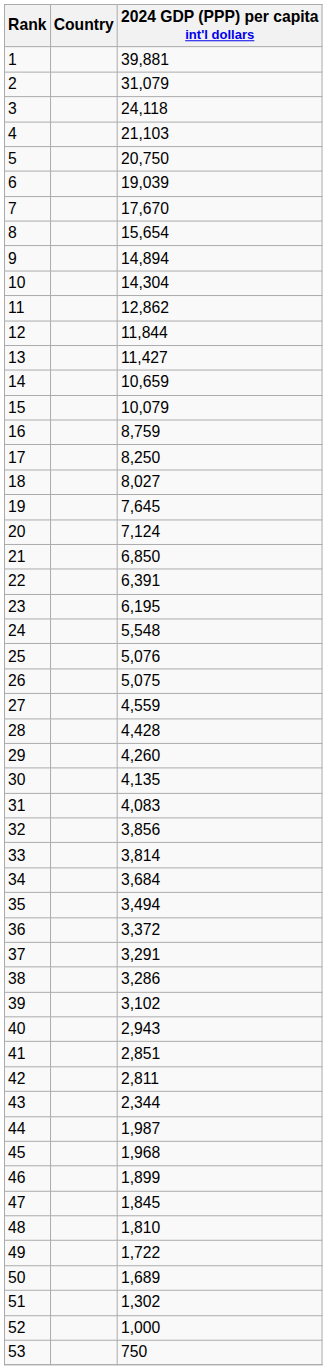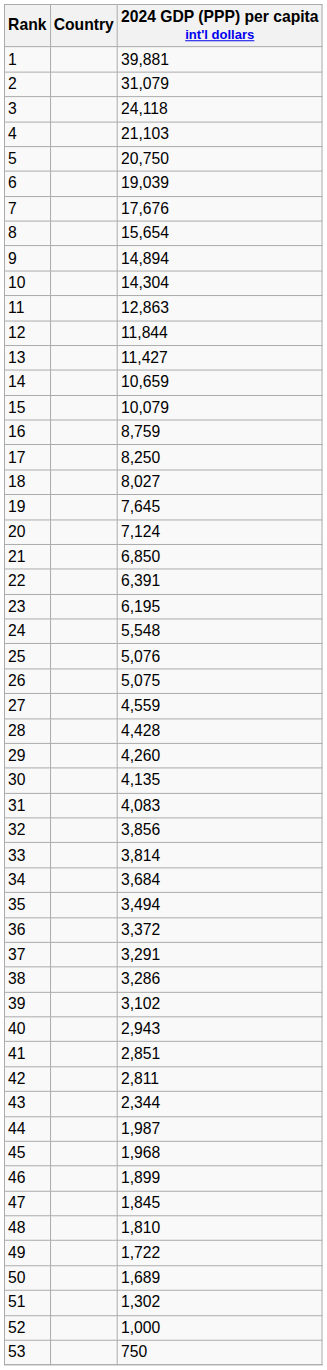7 | 2024 GDP (PPP) per capita int'l dollars: 17,670 -> 17,676
11 | 2024 GDP (PPP) per capita int'l dollars: 12,862 -> 12,863
